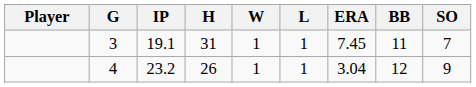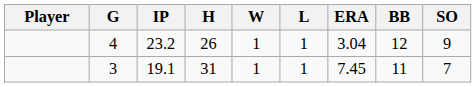rows swapped: 4 <-> 3
